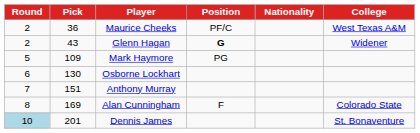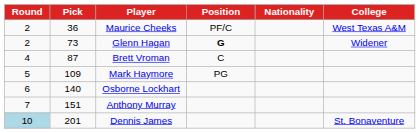Glenn Hagan | Pick: 43 -> 73
+ row: 4 | 87 | Brett Vroman | C
Osborne Lockhart | Pick: 130 -> 140
- row: 8 | 169 | Alan Cunningham | F | Colorado State
